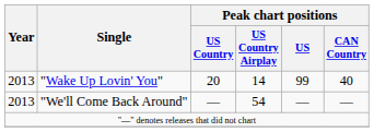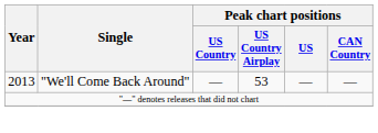- row: 2013 | "Wake Up Lovin' You" | 20 | 14 | 99 | 40
"We'll Come Back Around" | Peak chart positions / US Country Airplay: 54 -> 53
